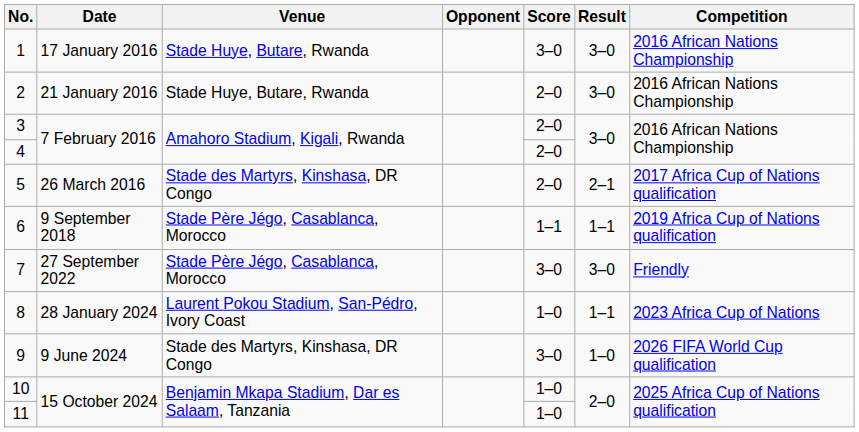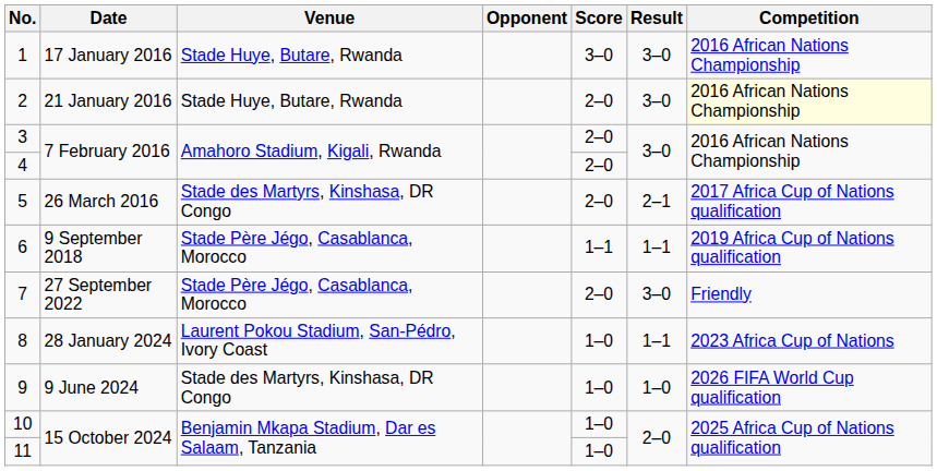2 | Competition: no background -> lightyellow background
7 | Score: 3–0 -> 2–0
9 | Score: 3–0 -> 1–0
